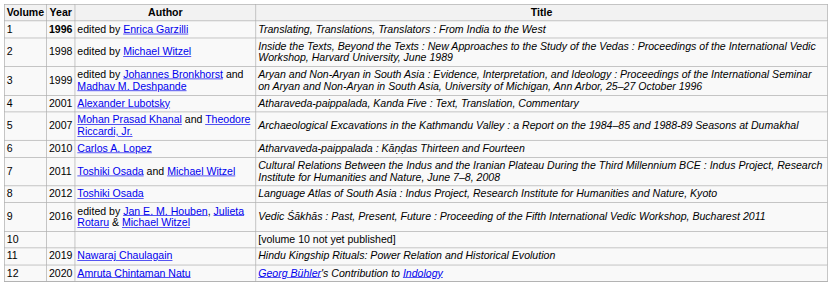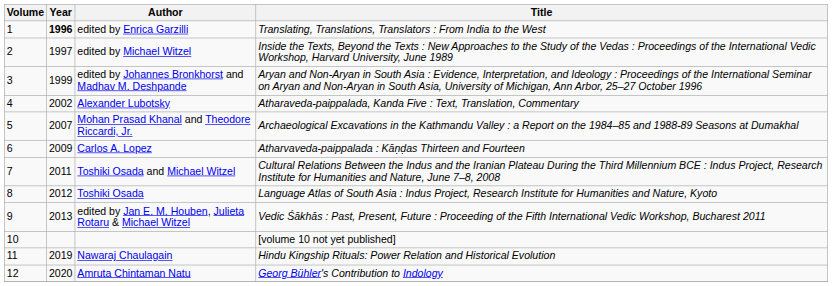edited by Michael Witzel | Year: 1998 -> 1997
Alexander Lubotsky | Year: 2001 -> 2002
Carlos A. Lopez | Year: 2010 -> 2009
edited by Jan E. M. Houben, Julieta Rotaru & Michael Witzel | Year: 2016 -> 2013
